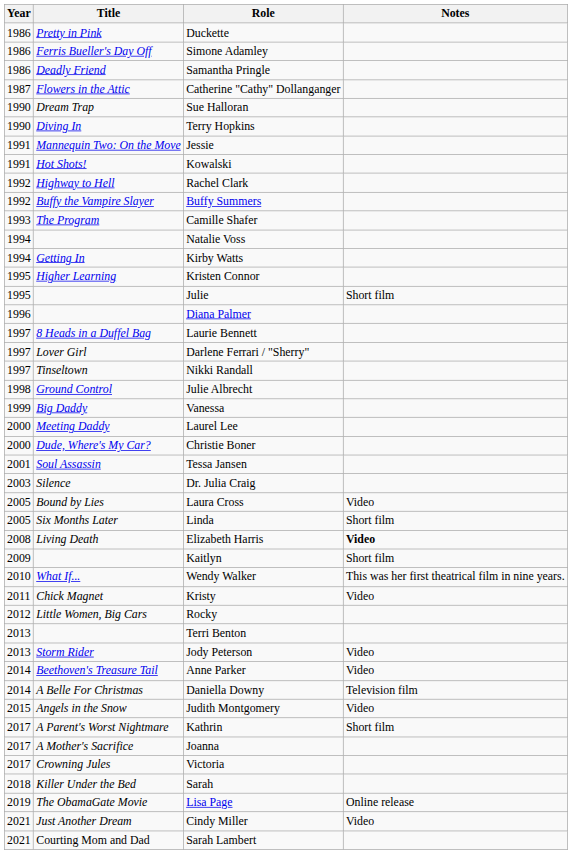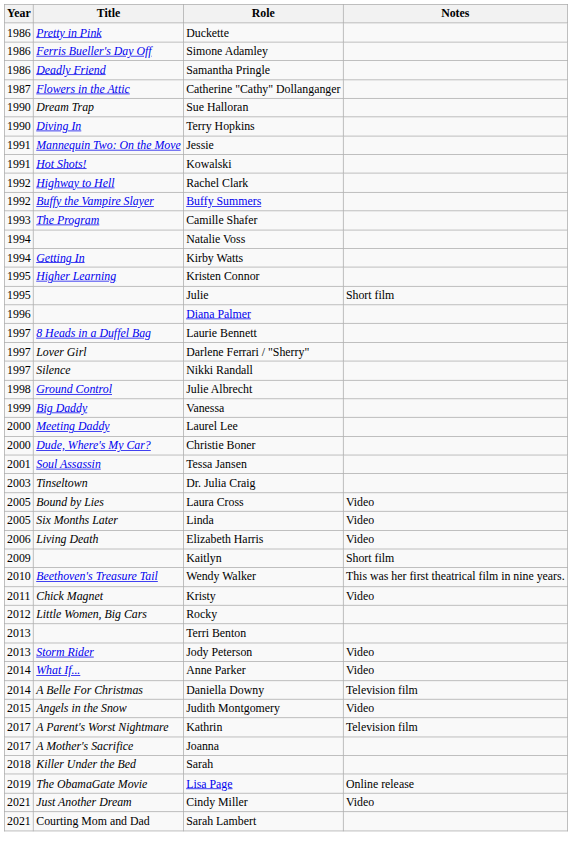Nikki Randall | Title: Tinseltown -> Silence
Dr. Julia Craig | Title: Silence -> Tinseltown
Linda | Notes: Short film -> Video
Elizabeth Harris | Year: 2008 -> 2006
Elizabeth Harris | Notes: bold -> normal
Wendy Walker | Title: What If... -> Beethoven's Treasure Tail
Anne Parker | Title: Beethoven's Treasure Tail -> What If...
Kathrin | Notes: Short film -> Television film
- row: 2017 | Crowning Jules | Victoria
